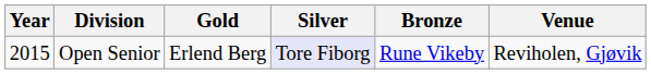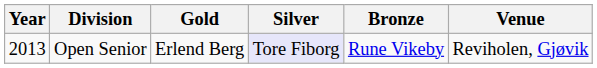Open Senior | Year: 2015 -> 2013
